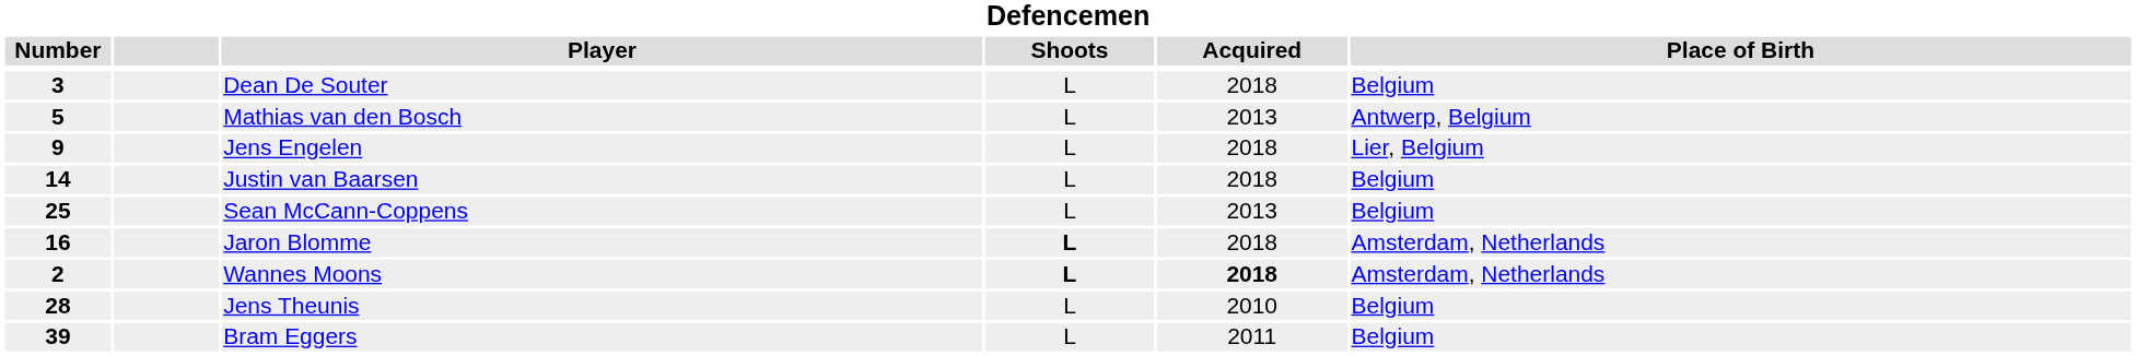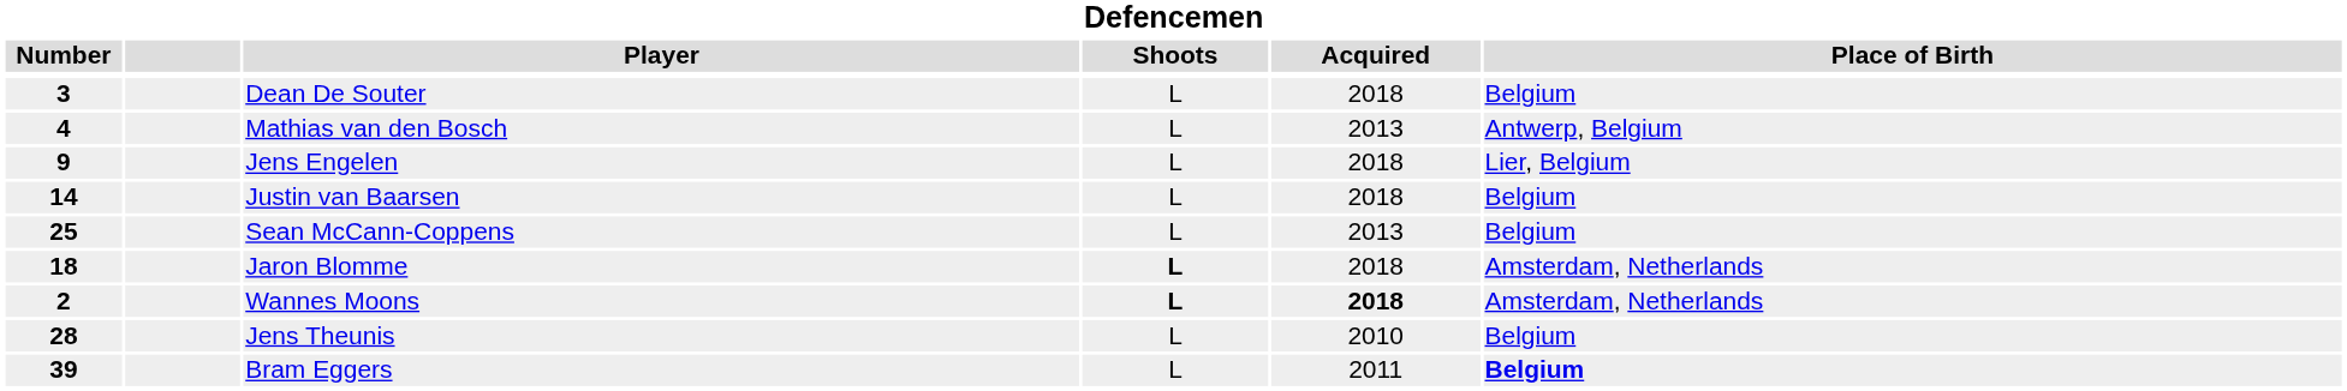Mathias van den Bosch | Number: 5 -> 4
Jaron Blomme | Number: 16 -> 18
Bram Eggers | Place of Birth: normal -> bold
